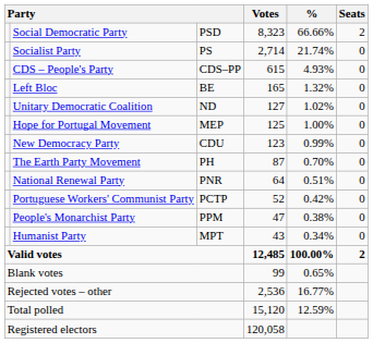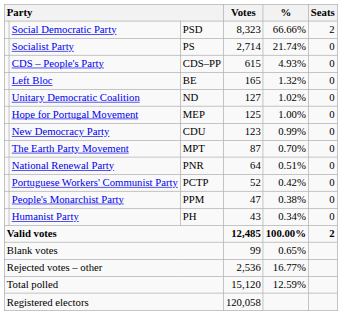The Earth Party Movement | column 3: PH -> MPT
Humanist Party | column 3: MPT -> PH
